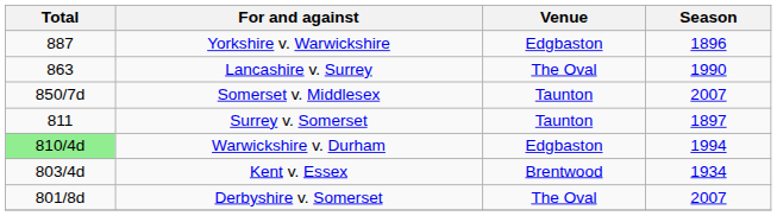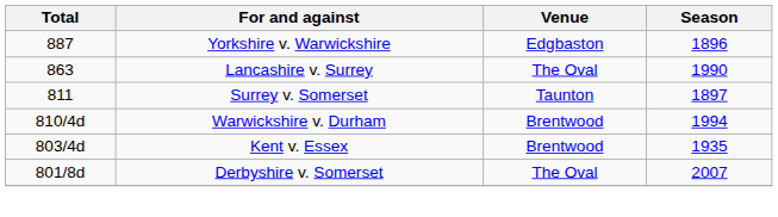- row: 850/7d | Somerset v. Middlesex | Taunton | 2007
Warwickshire v. Durham | Total: lightgreen background -> no background
Warwickshire v. Durham | Venue: Edgbaston -> Brentwood
Kent v. Essex | Season: 1934 -> 1935
